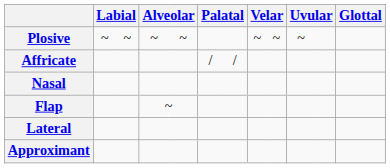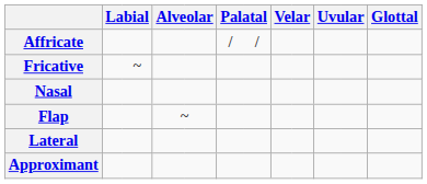- row: Plosive | ~ | ~ | ~ | ~ | ~ | ~ | ~
+ row: Fricative | ~
